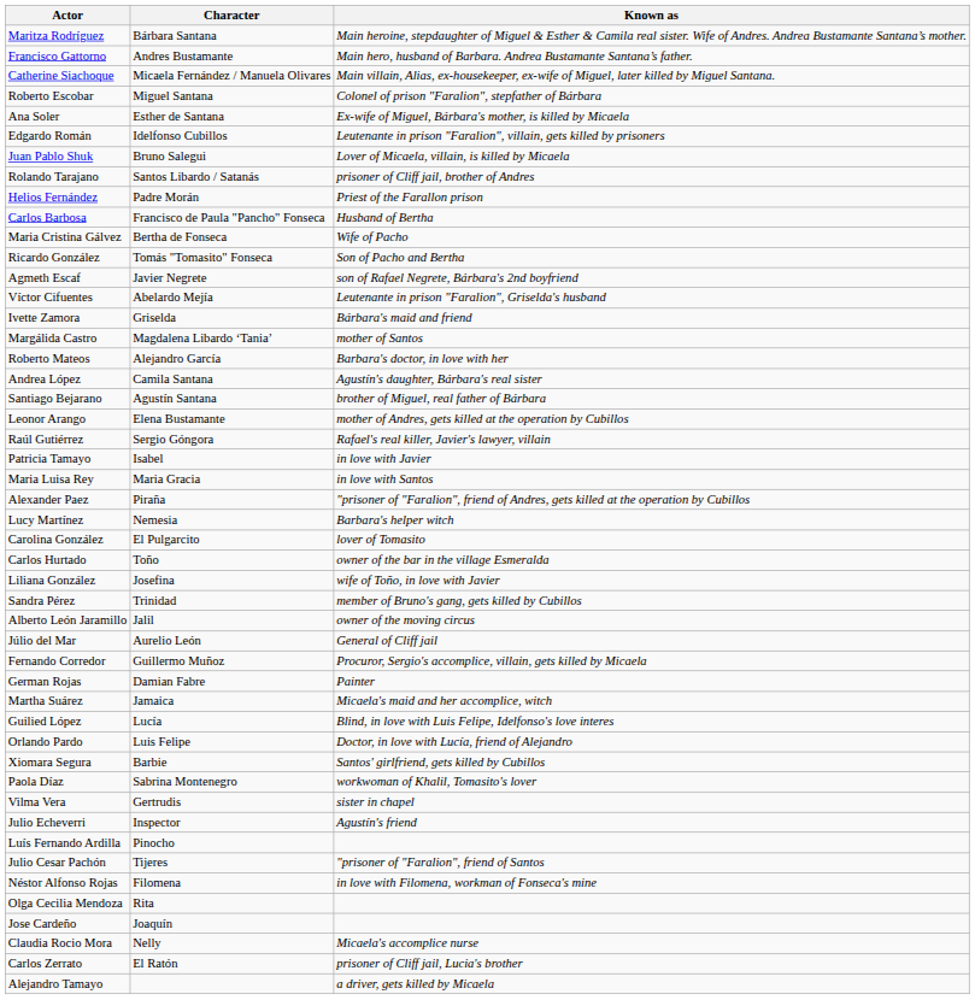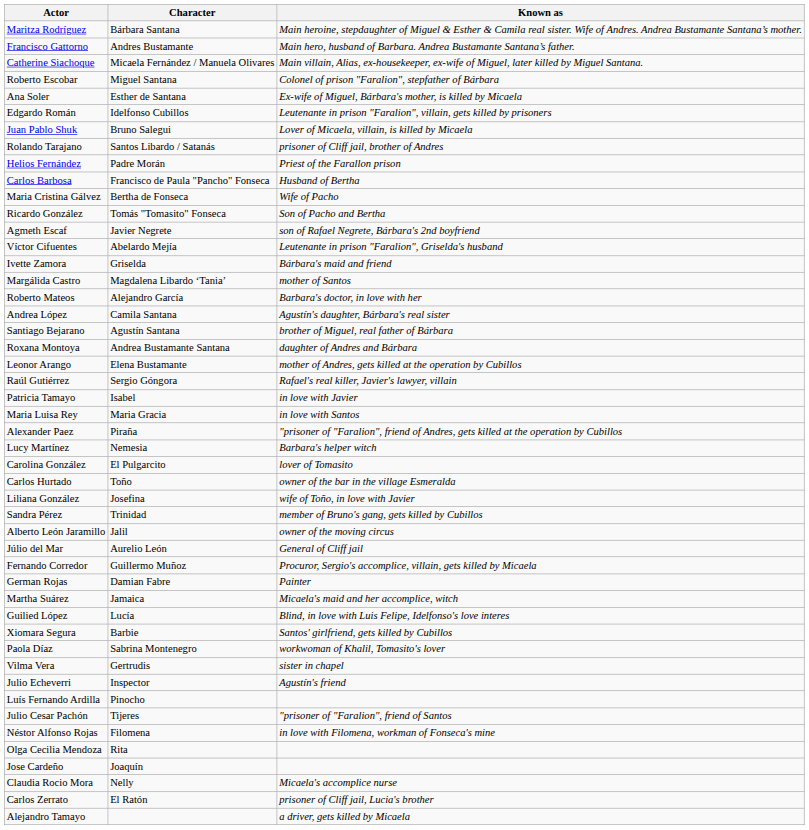+ row: Roxana Montoya | Andrea Bustamante Santana | daughter of Andres and Bárbara
- row: Orlando Pardo | Luis Felipe | Doctor, in love with Lucía, friend of Alejandro
